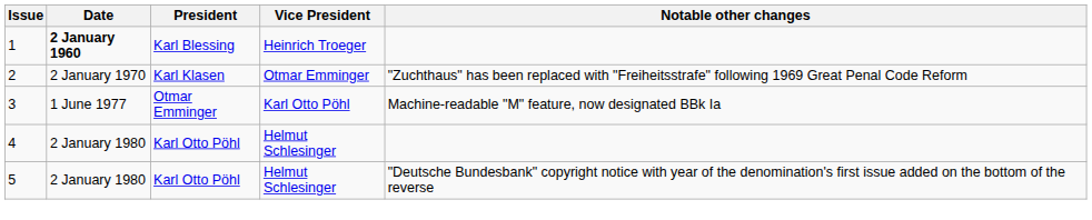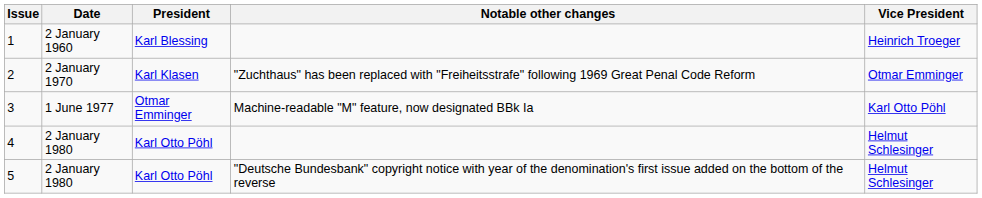columns swapped: Vice President <-> Notable other changes
1 | Date: bold -> normal
